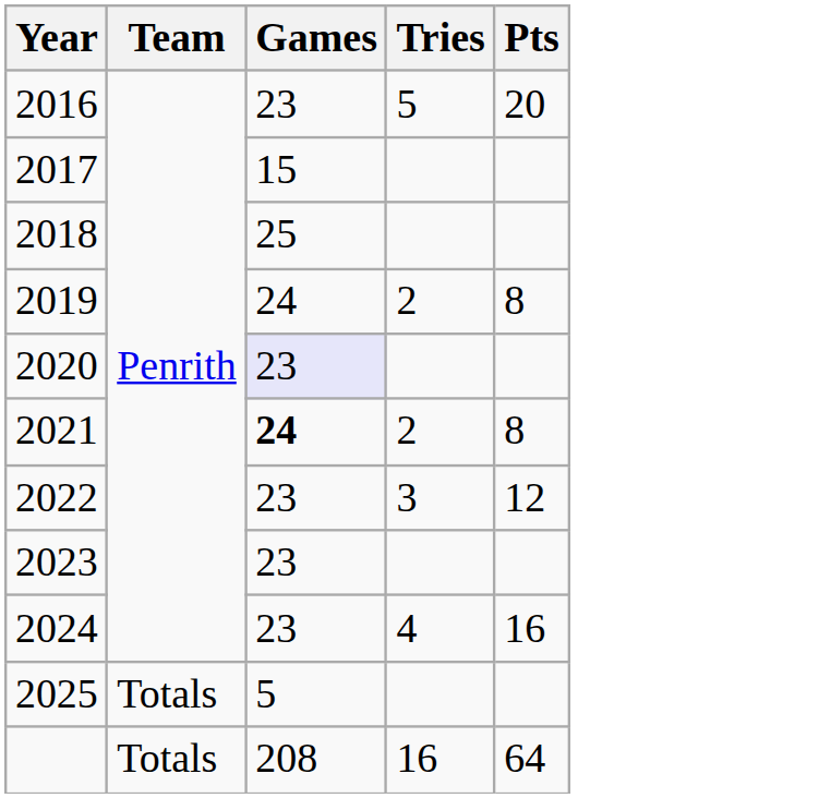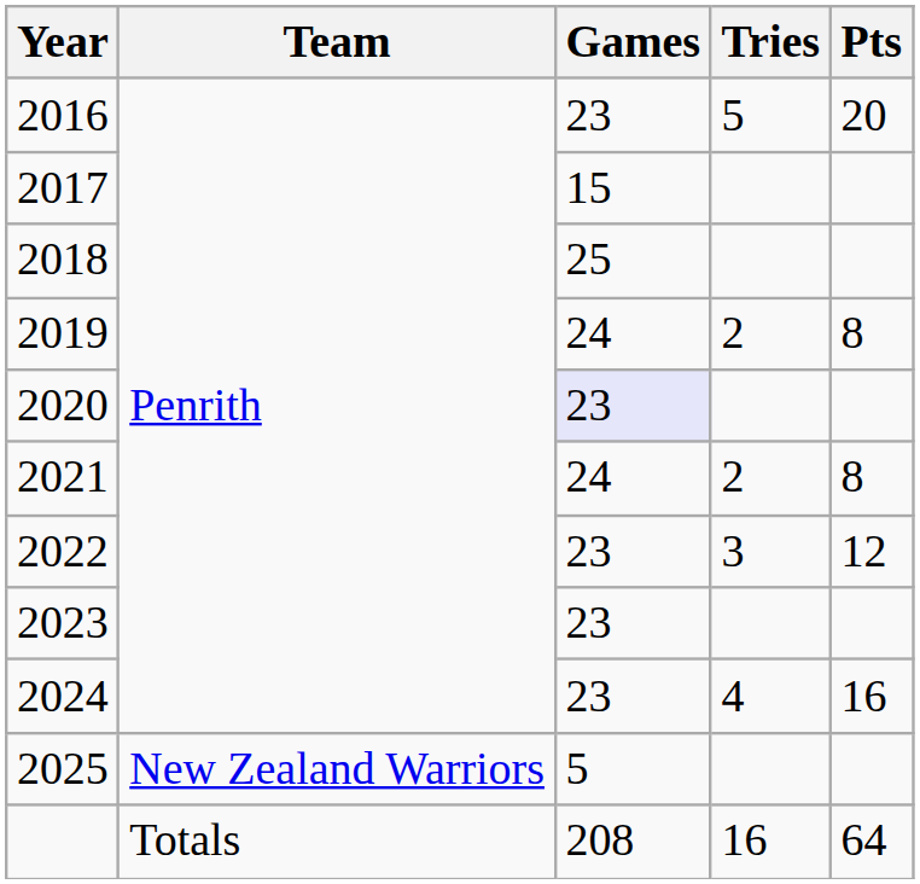2021 | Games: bold -> normal
2025 | Team: Totals -> New Zealand Warriors
